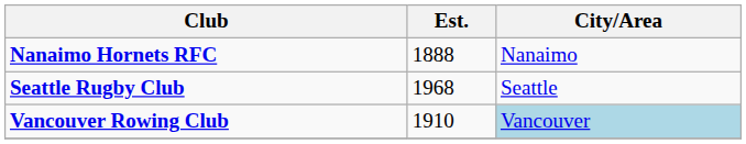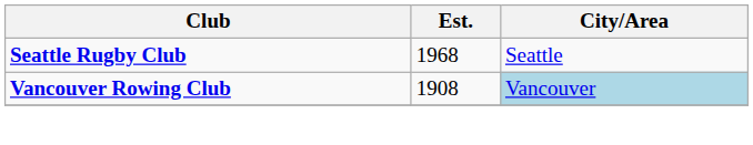- row: Nanaimo Hornets RFC | 1888 | Nanaimo
Vancouver Rowing Club | Est.: 1910 -> 1908
